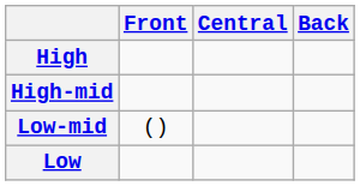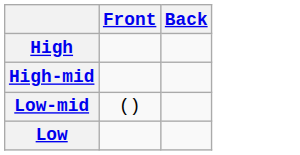- column: Central
